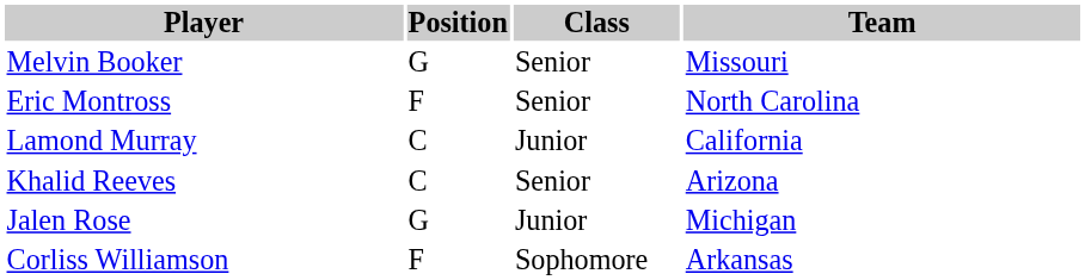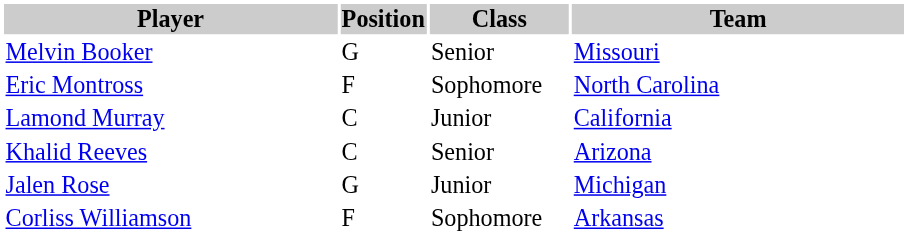Eric Montross | Class: Senior -> Sophomore
